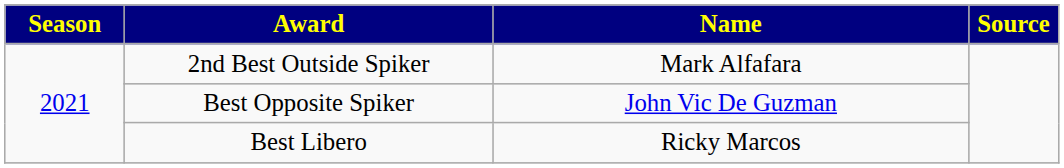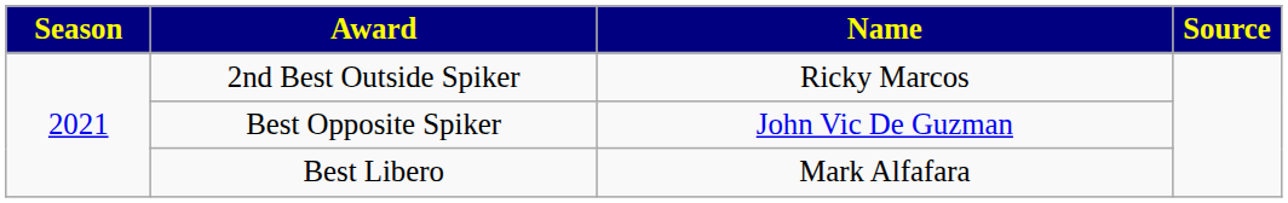2nd Best Outside Spiker | Name: Mark Alfafara -> Ricky Marcos
Best Libero | Name: Ricky Marcos -> Mark Alfafara
